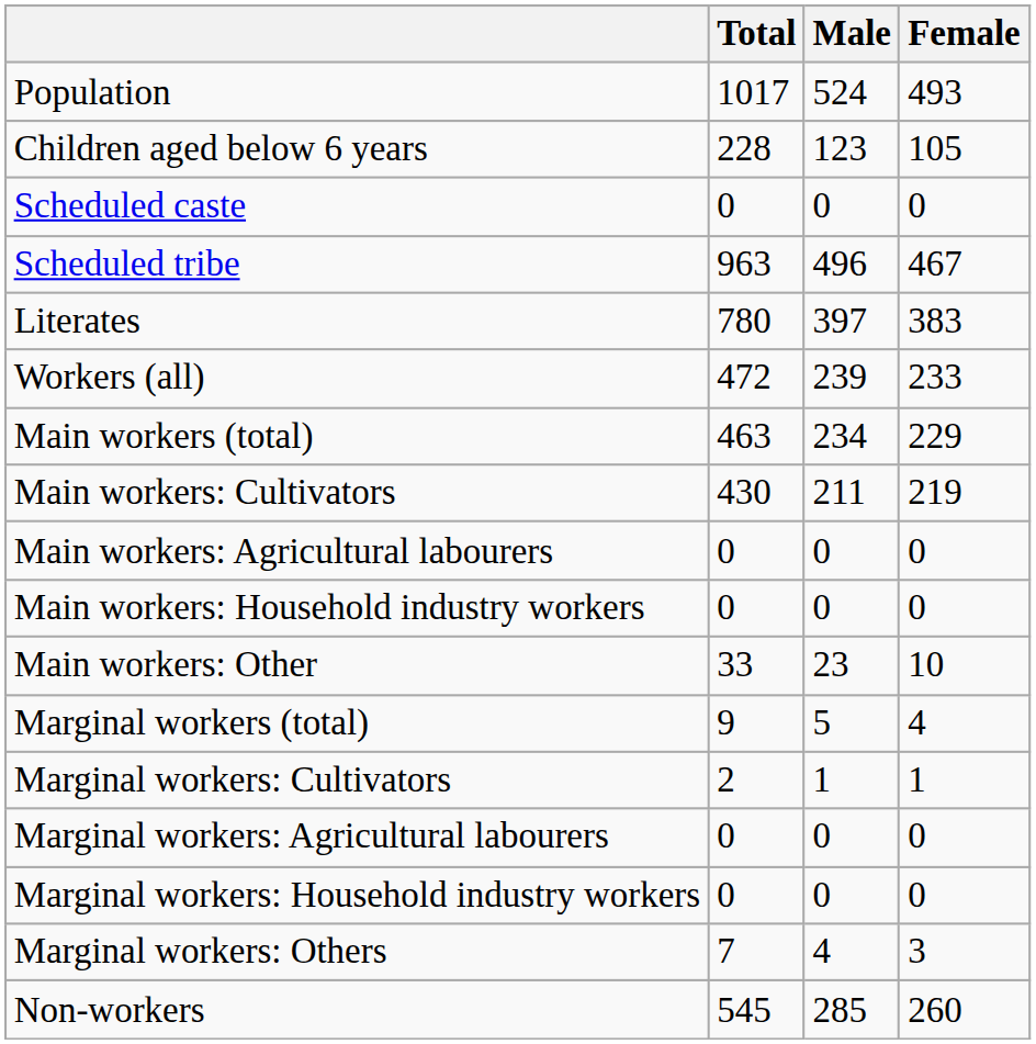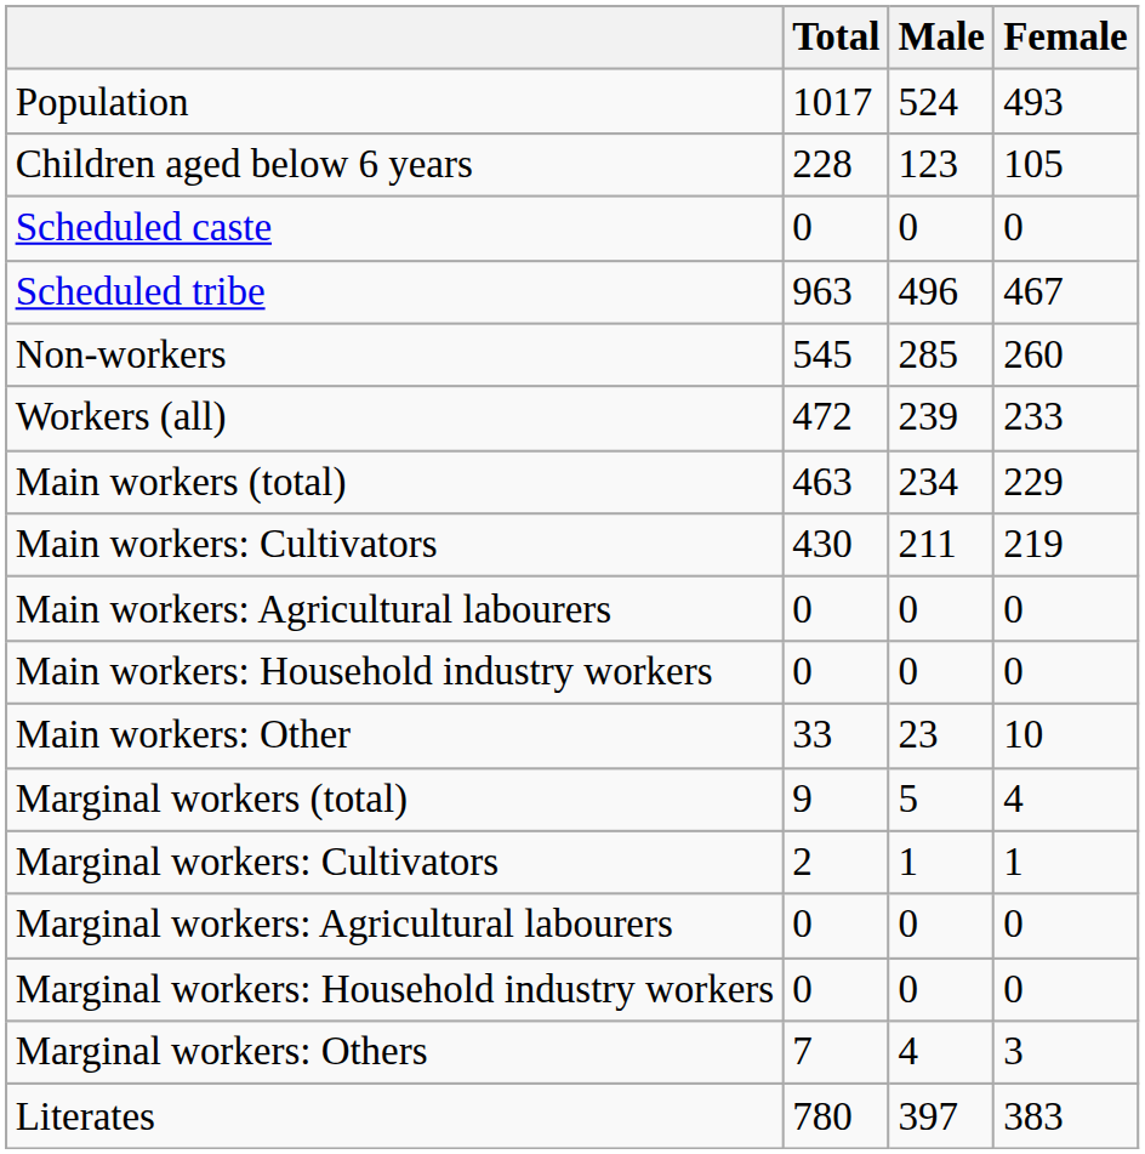rows swapped: Literates <-> Non-workers
